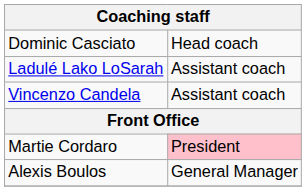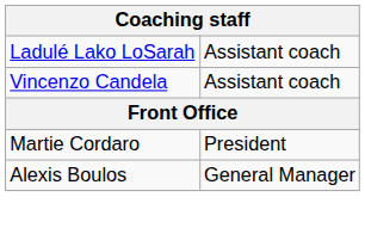- row: Dominic Casciato | Head coach
Martie Cordaro | column 2: pink background -> no background
